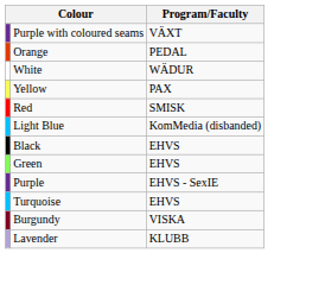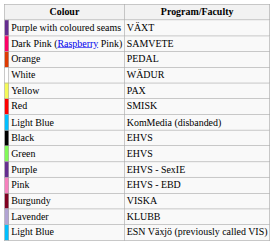+ row: Dark Pink (Raspberry Pink) | SAMVETE
+ row: Pink | EHVS - EBD
- row: Turquoise | EHVS
+ row: Light Blue | ESN Växjö (previously called VIS)
